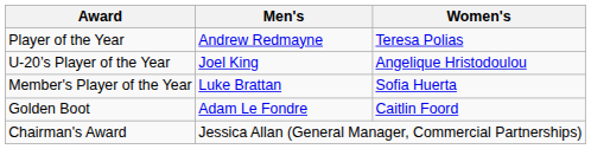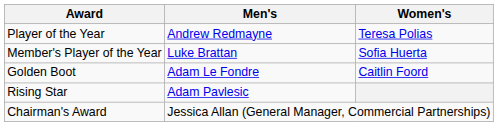- row: U-20’s Player of the Year | Joel King | Angelique Hristodoulou
+ row: Rising Star | Adam Pavlesic
